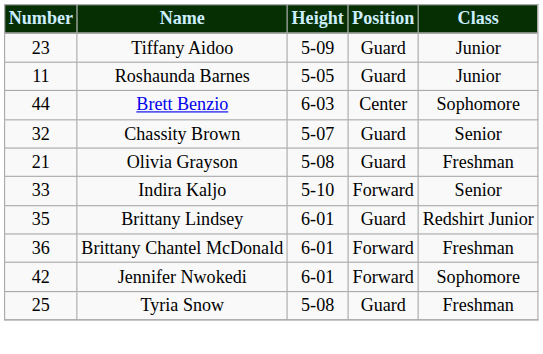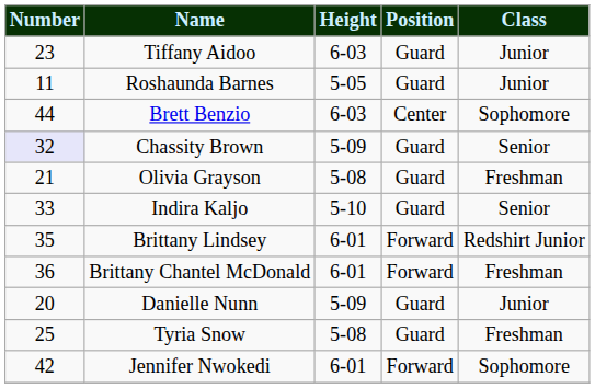Tiffany Aidoo | Height: 5-09 -> 6-03
Chassity Brown | Number: no background -> lavender background
Chassity Brown | Height: 5-07 -> 5-09
Indira Kaljo | Position: Forward -> Guard
Brittany Lindsey | Position: Guard -> Forward
+ row: 20 | Danielle Nunn | 5-09 | Guard | Junior
rows swapped: Jennifer Nwokedi <-> Tyria Snow
